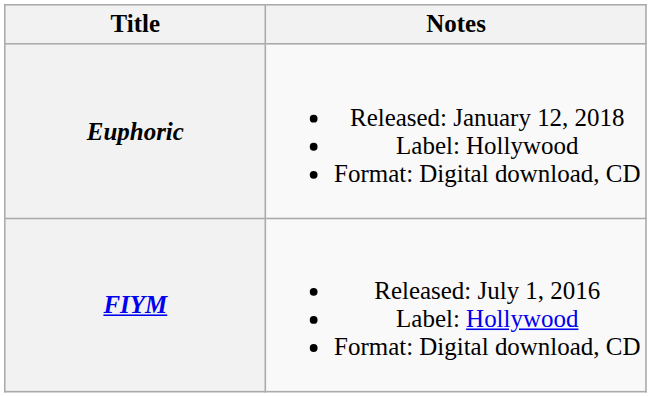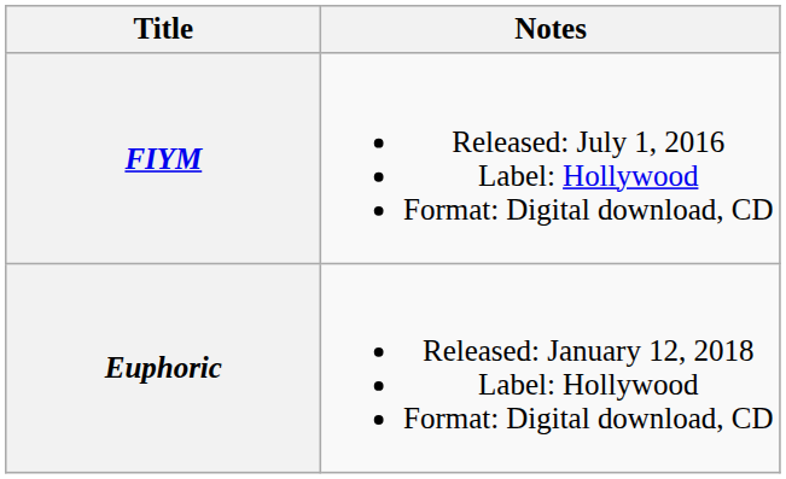rows swapped: FIYM <-> Euphoric
